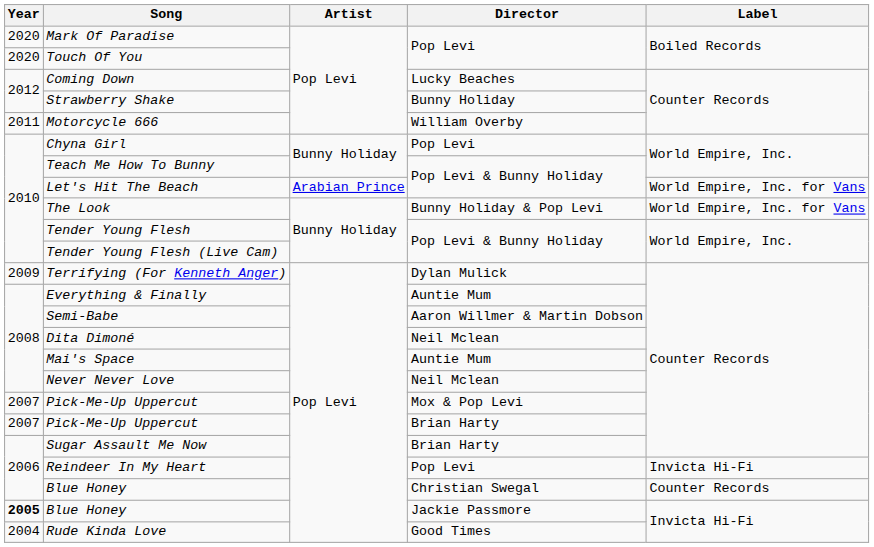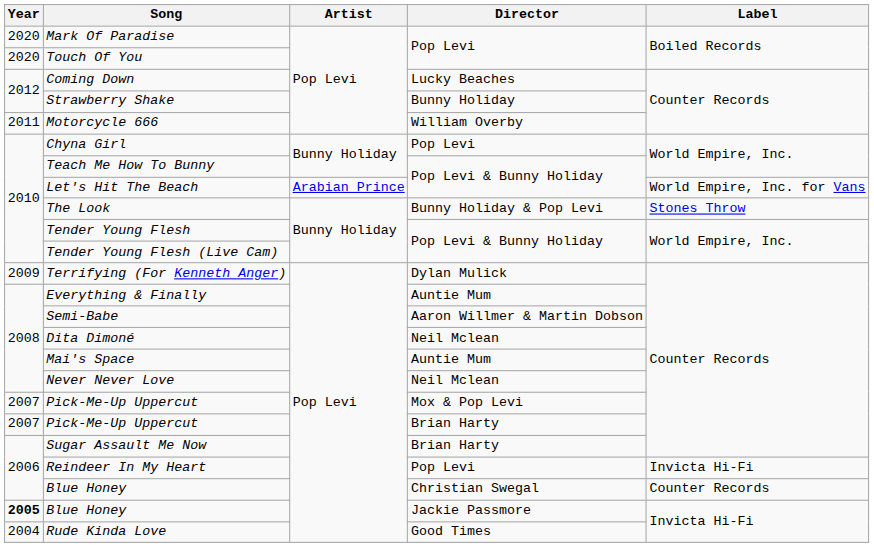The Look | Label: World Empire, Inc. for Vans -> Stones Throw
